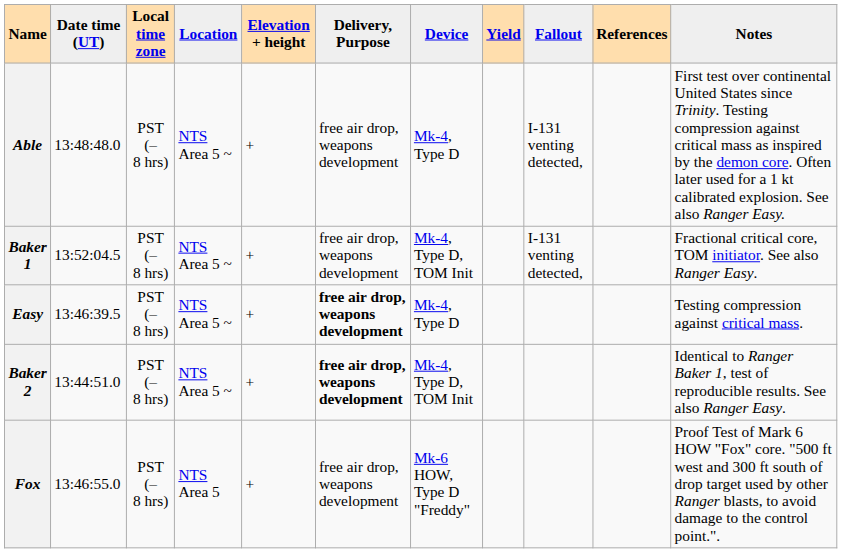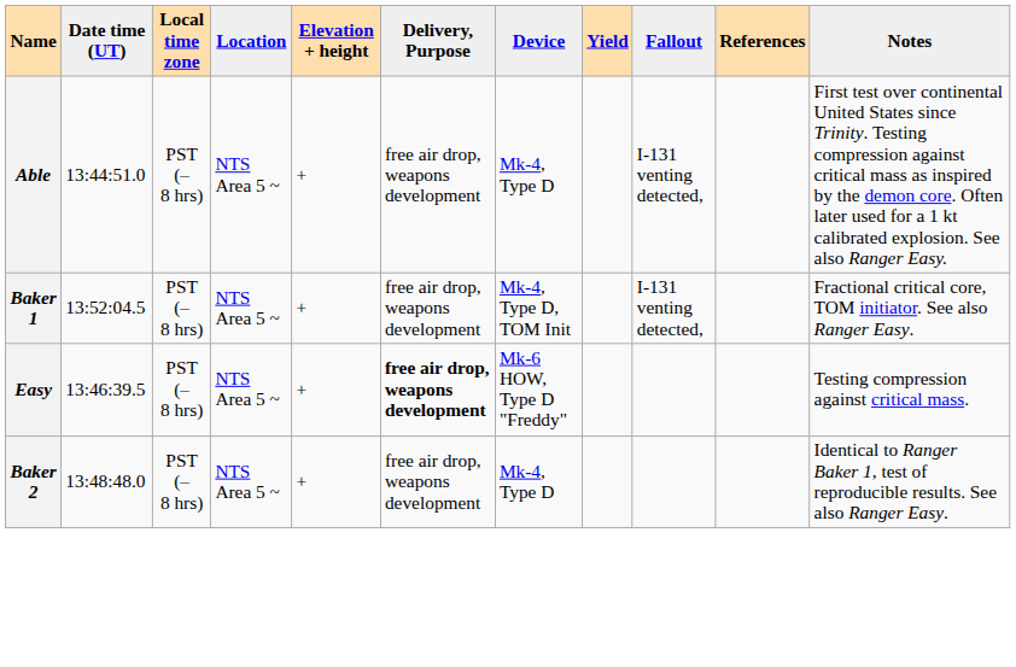Able | Date time (UT): 13:48:48.0 -> 13:44:51.0
Easy | Device: Mk-4, Type D -> Mk-6 HOW, Type D "Freddy"
Baker 2 | Date time (UT): 13:44:51.0 -> 13:48:48.0
Baker 2 | Delivery, Purpose: bold -> normal
Baker 2 | Device: Mk-4, Type D, TOM Init -> Mk-4, Type D
- row: Fox | 13:46:55.0 | PST (–8 hrs) | NTS Area 5 | + | free air drop, weapons development | Mk-6 HOW, Type D "Freddy" | Proof Test of Mark 6 HOW "Fox" core. "500 ft west and 300 ft south of drop target used by other Ranger blasts, to avoid damage to the control point.".
